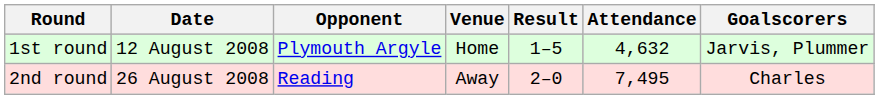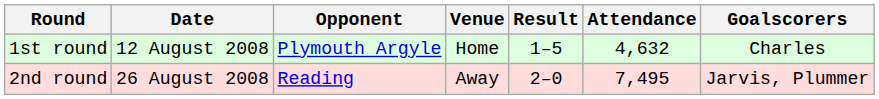1st round | Goalscorers: Jarvis, Plummer -> Charles
2nd round | Goalscorers: Charles -> Jarvis, Plummer
